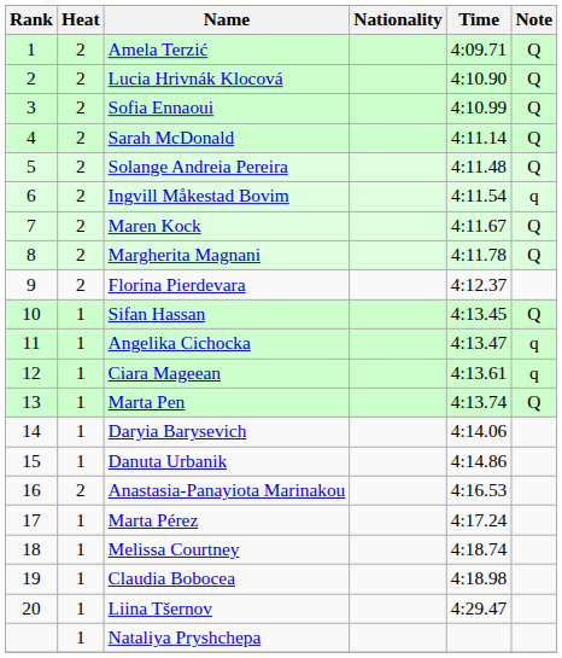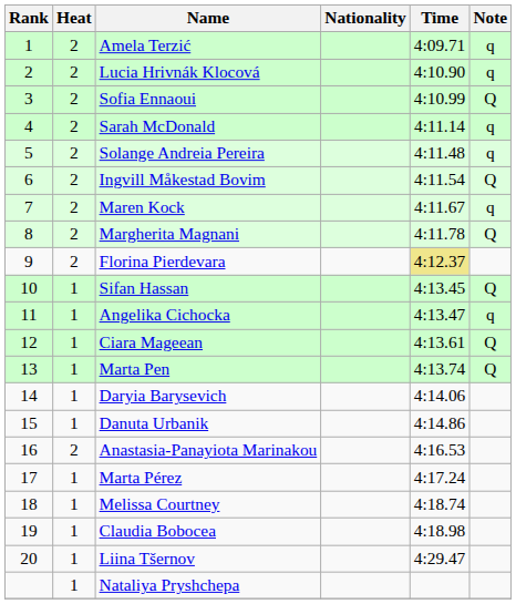Amela Terzić | Note: Q -> q
Lucia Hrivnák Klocová | Note: Q -> q
Sarah McDonald | Note: Q -> q
Solange Andreia Pereira | Note: Q -> q
Ingvill Måkestad Bovim | Note: q -> Q
Maren Kock | Note: Q -> q
Florina Pierdevara | Time: no background -> khaki background
Ciara Mageean | Note: q -> Q
